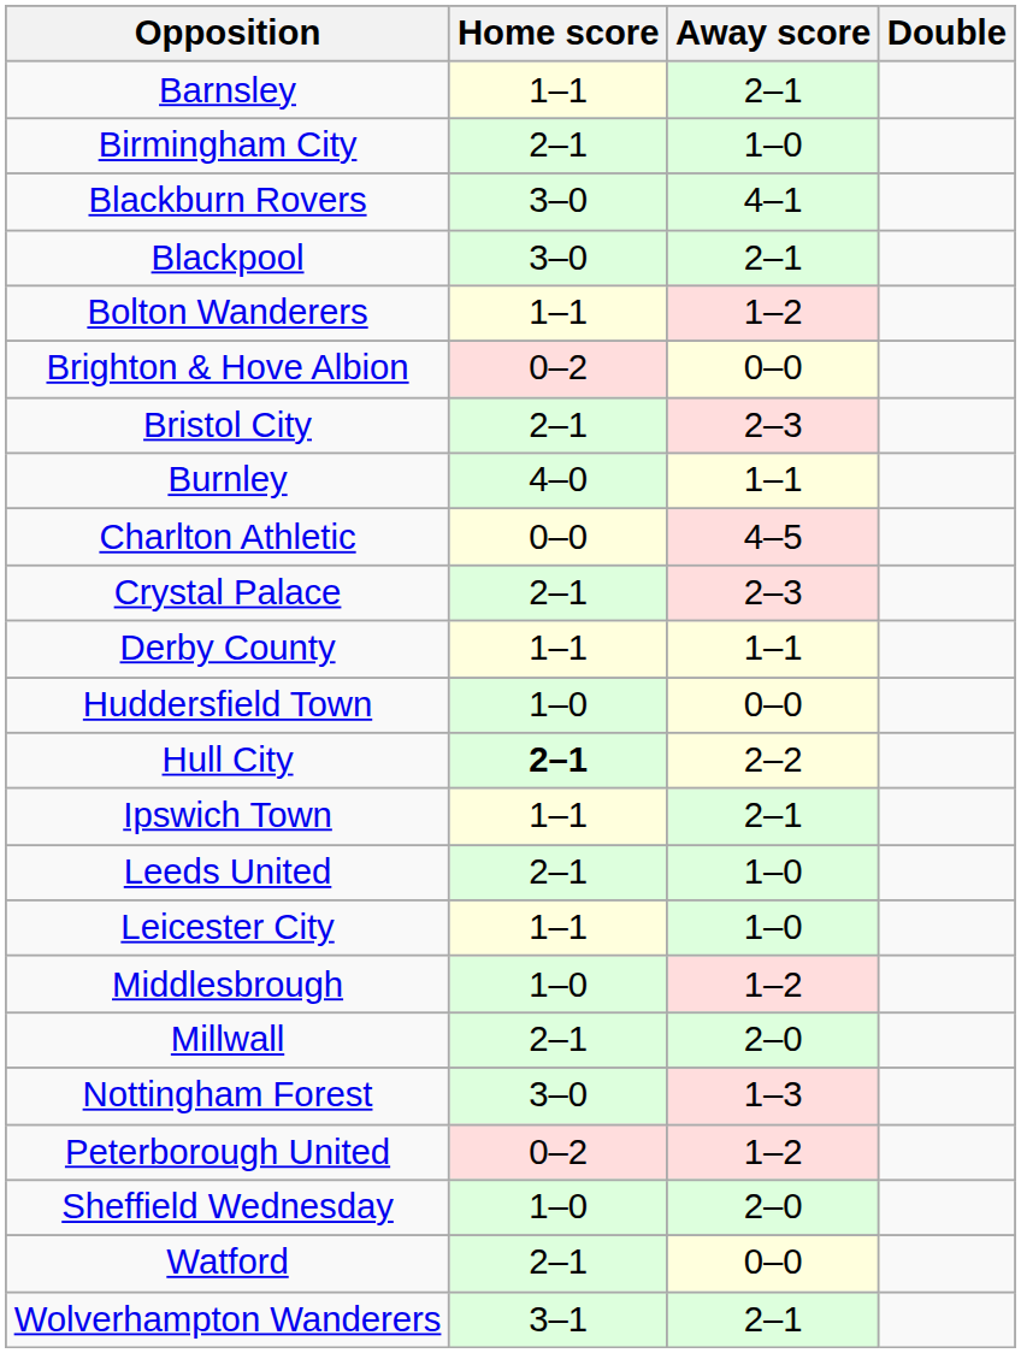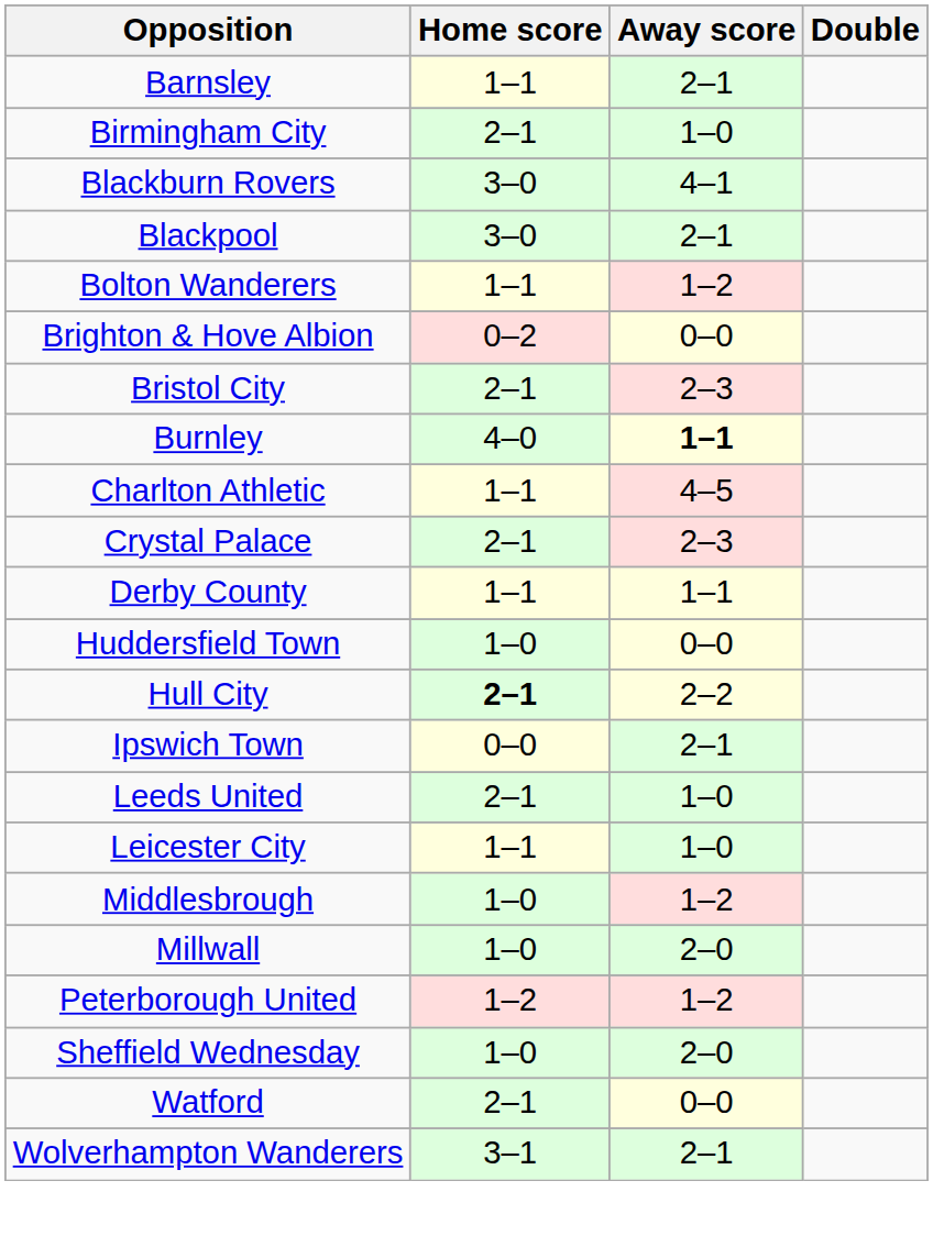Burnley | Away score: normal -> bold
Charlton Athletic | Home score: 0–0 -> 1–1
Ipswich Town | Home score: 1–1 -> 0–0
Millwall | Home score: 2–1 -> 1–0
- row: Nottingham Forest | 3–0 | 1–3
Peterborough United | Home score: 0–2 -> 1–2
